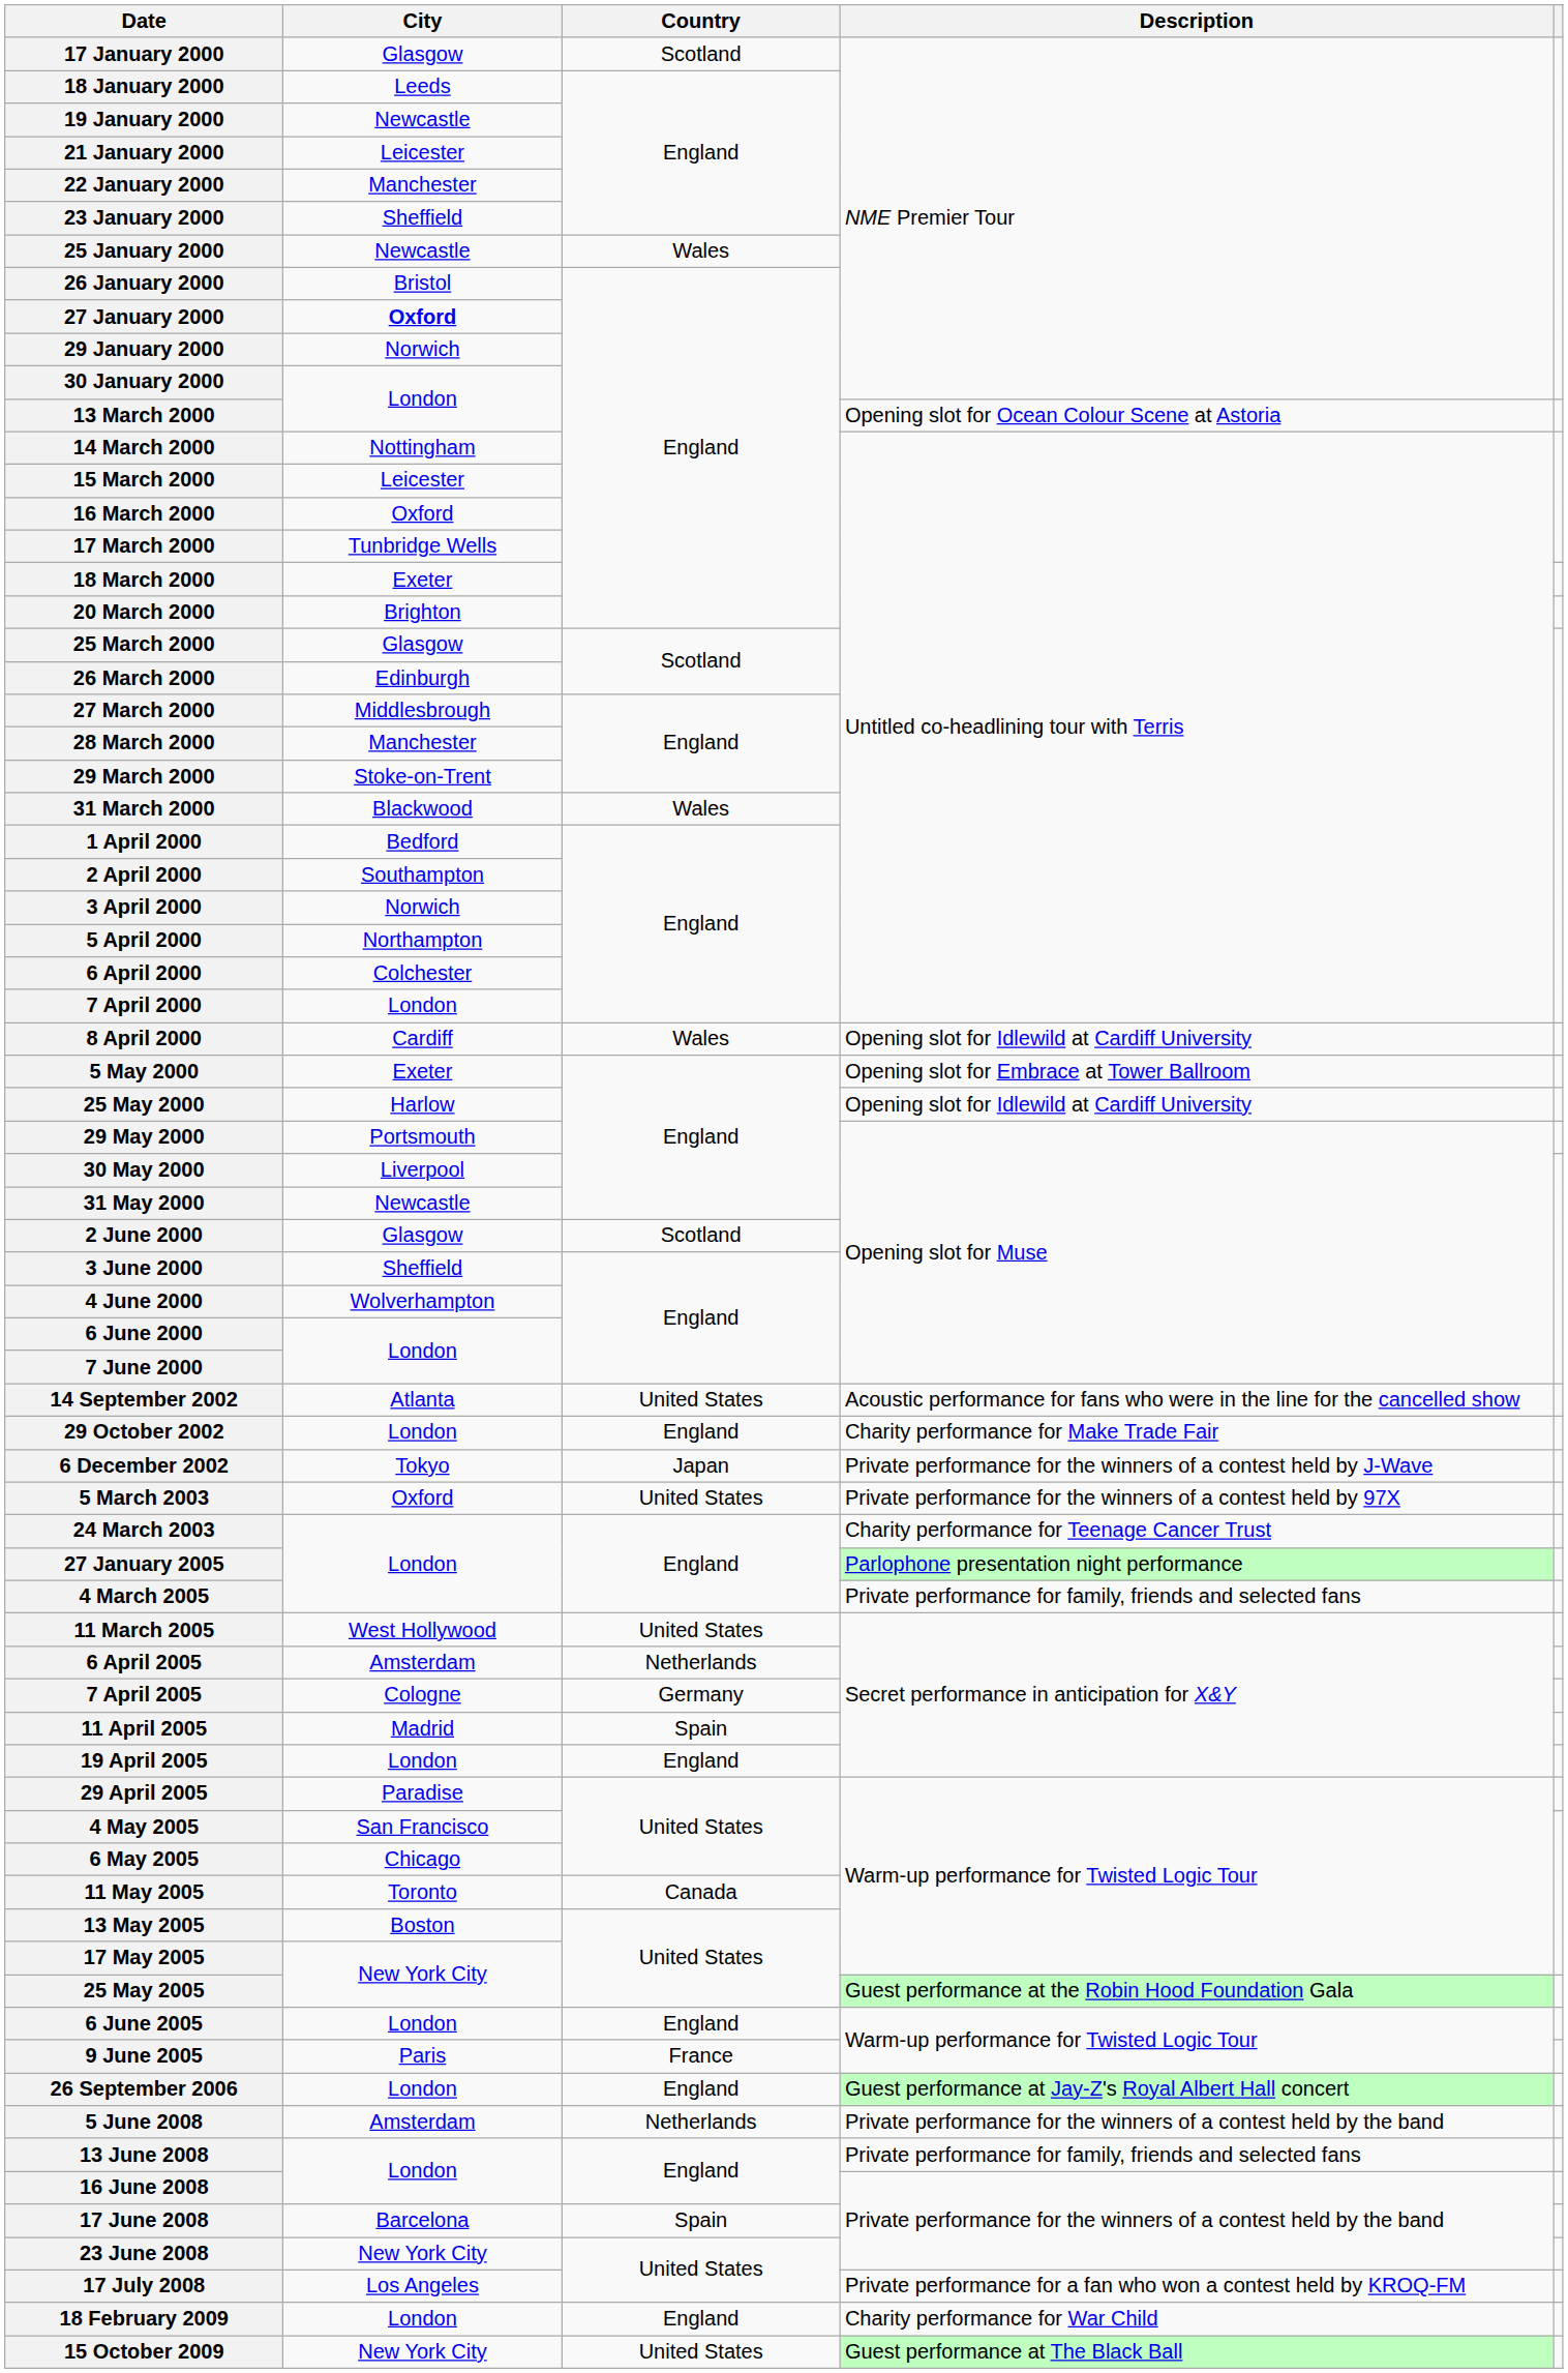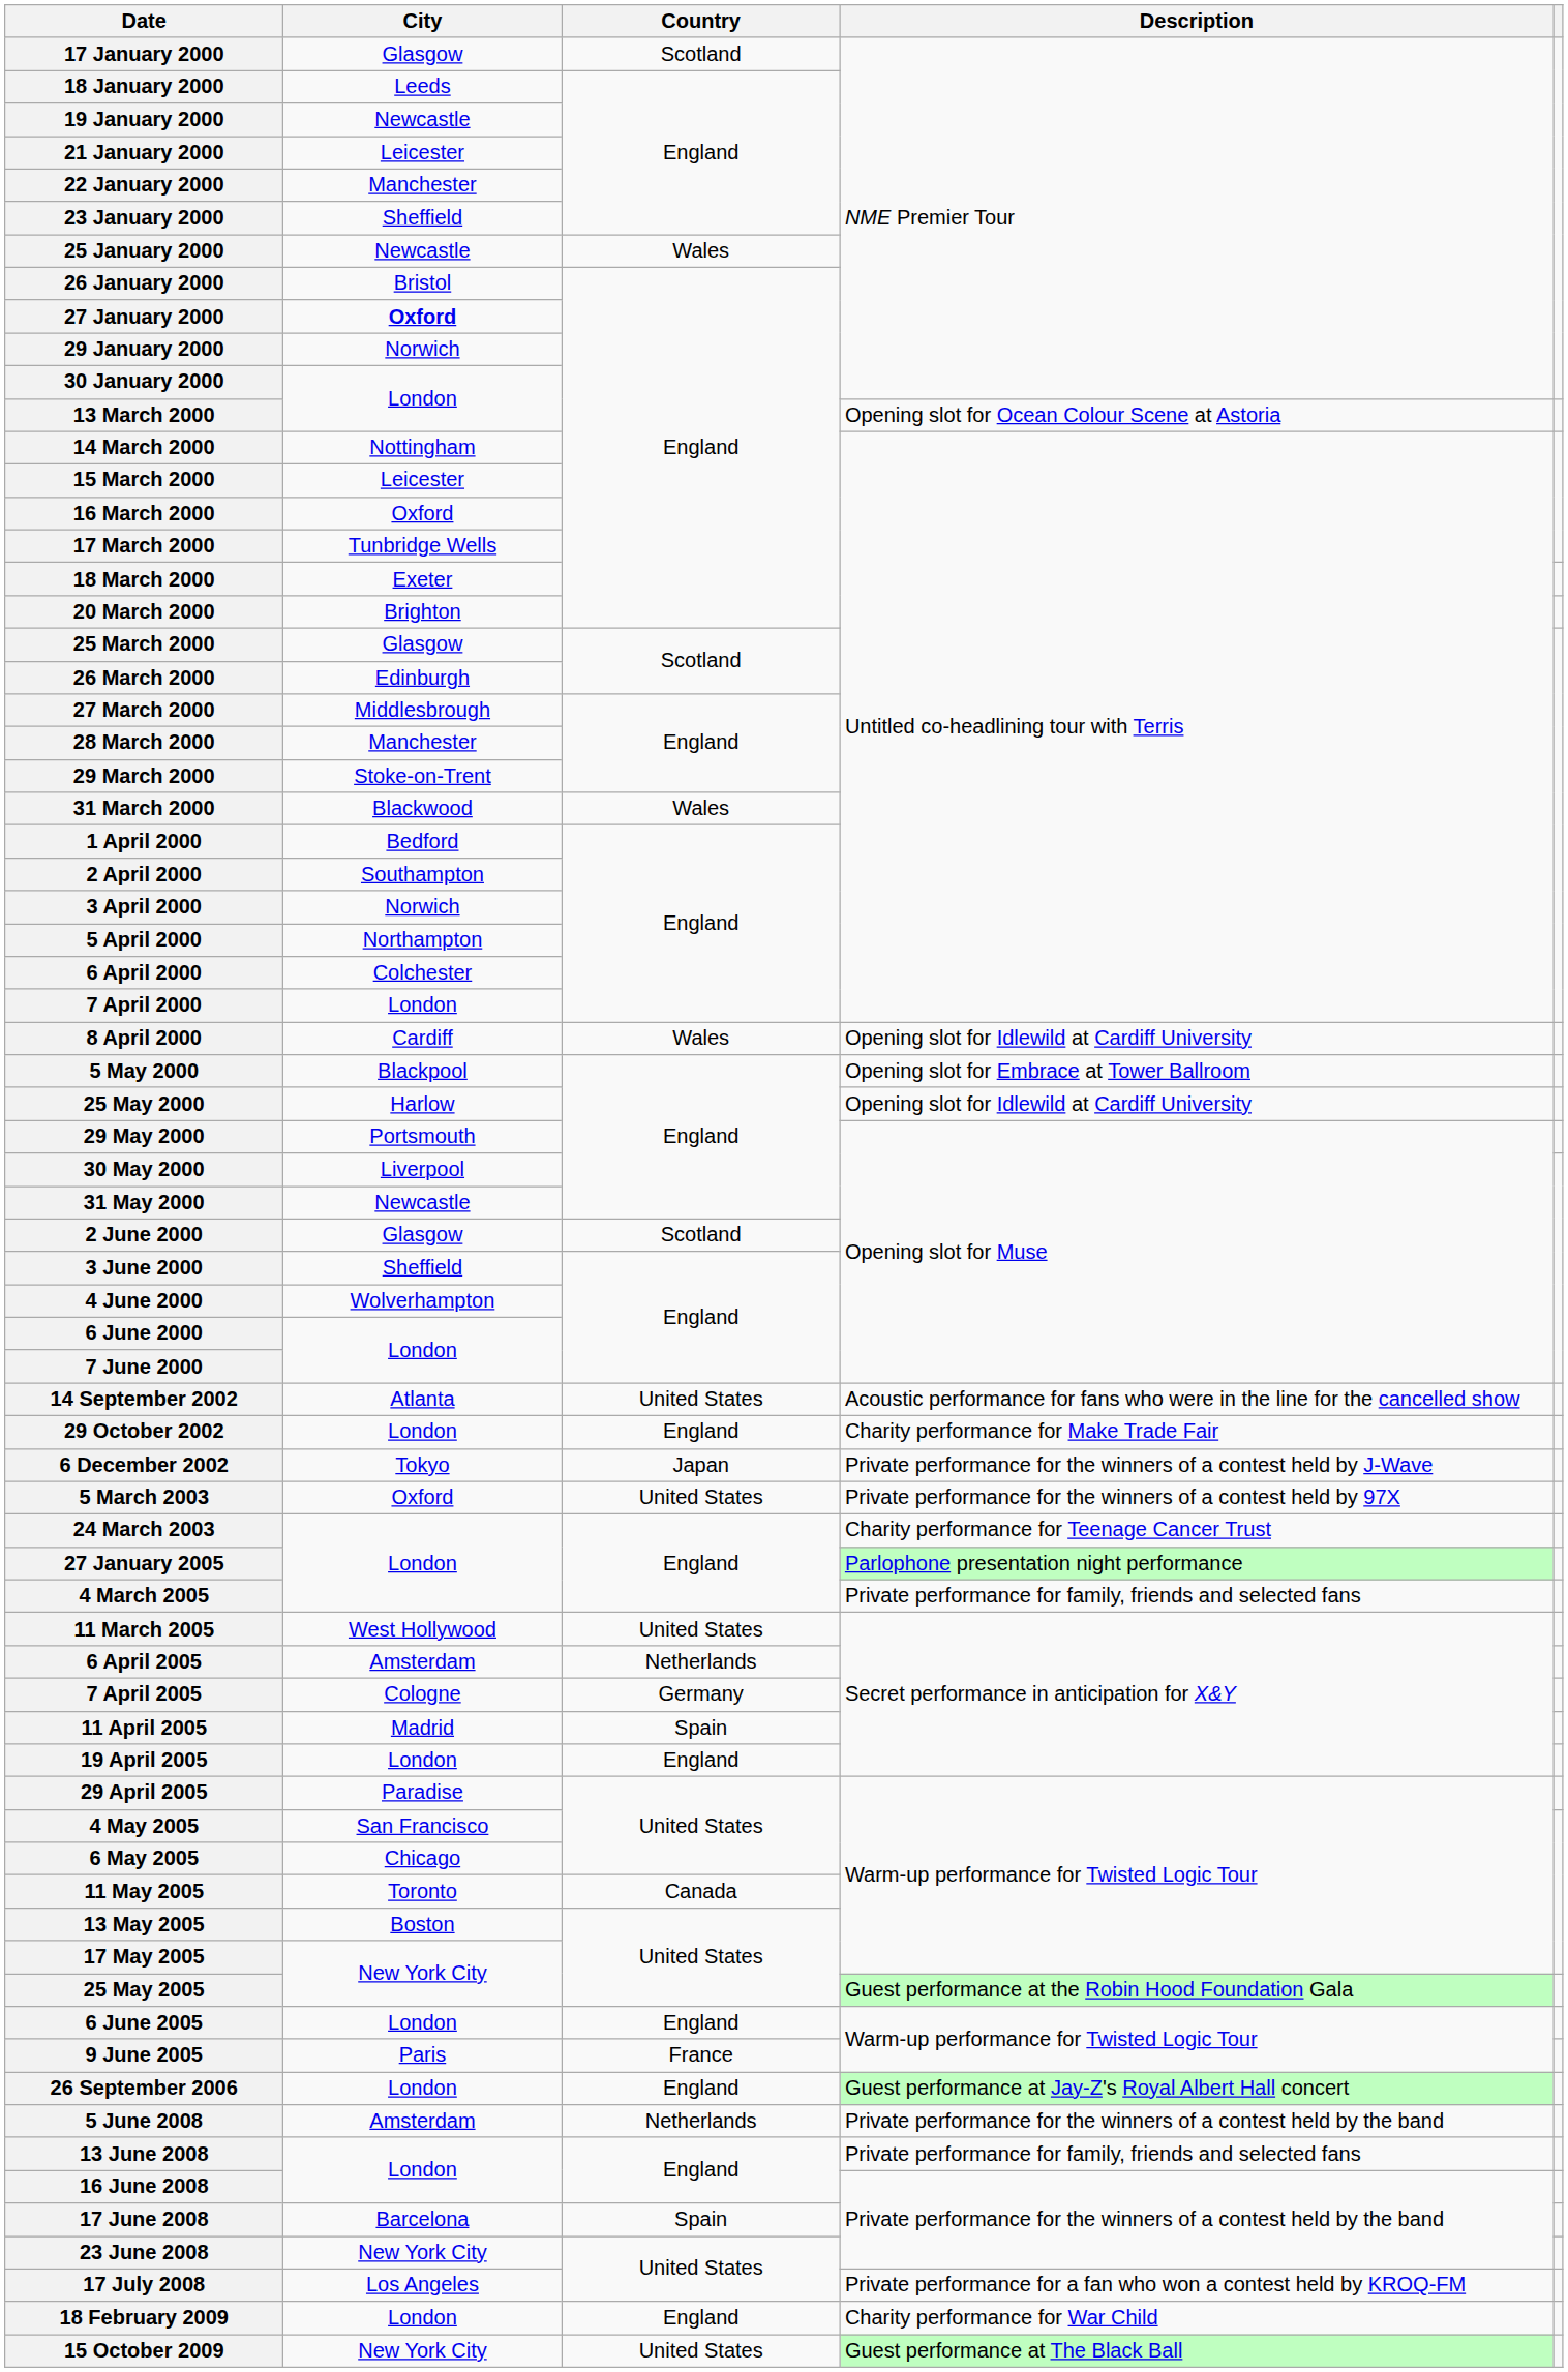5 May 2000 | City: Exeter -> Blackpool
